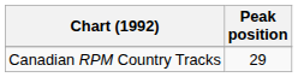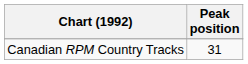Canadian RPM Country Tracks | Peak position: 29 -> 31
